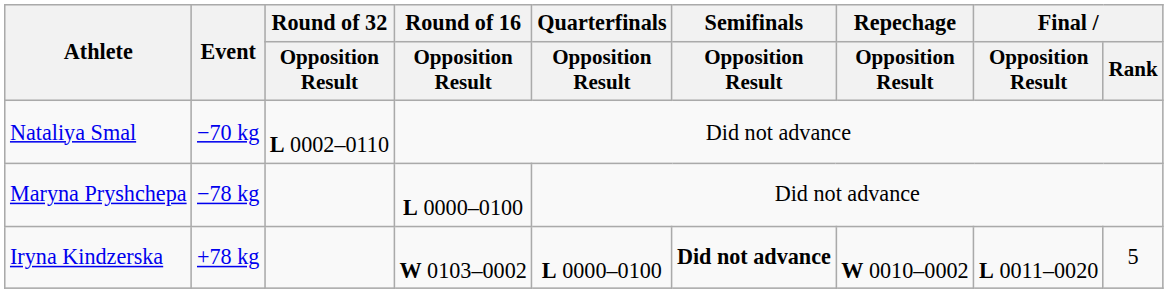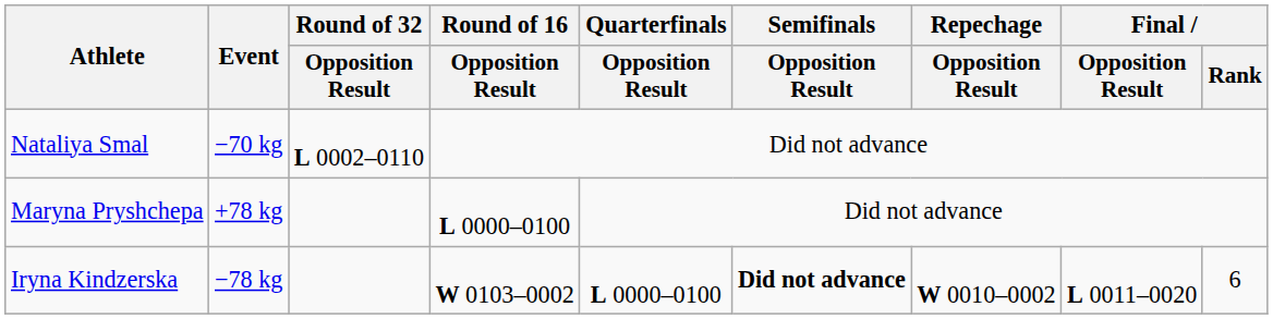Maryna Pryshchepa | Event: −78 kg -> +78 kg
Iryna Kindzerska | Event: +78 kg -> −78 kg
Iryna Kindzerska | Final / Rank: 5 -> 6
